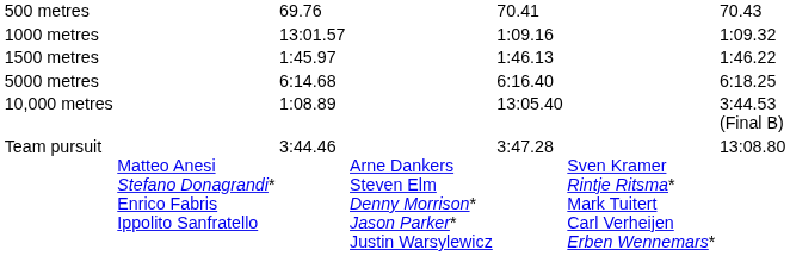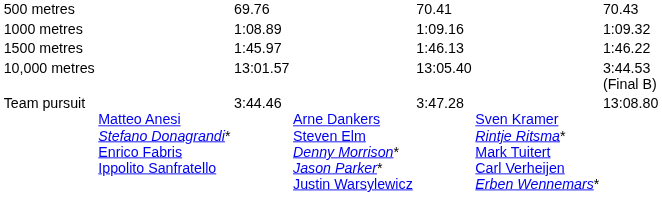1000 metres | column 3: 13:01.57 -> 1:08.89
- row: 5000 metres | 6:14.68 | 6:16.40 | 6:18.25
10,000 metres | column 3: 1:08.89 -> 13:01.57
